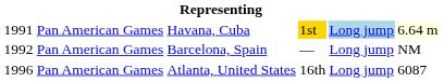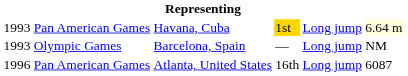Havana, Cuba | column 1: 1991 -> 1993
Havana, Cuba | column 5: lightblue background -> no background
Barcelona, Spain | column 1: 1992 -> 1993
Barcelona, Spain | column 2: Pan American Games -> Olympic Games
